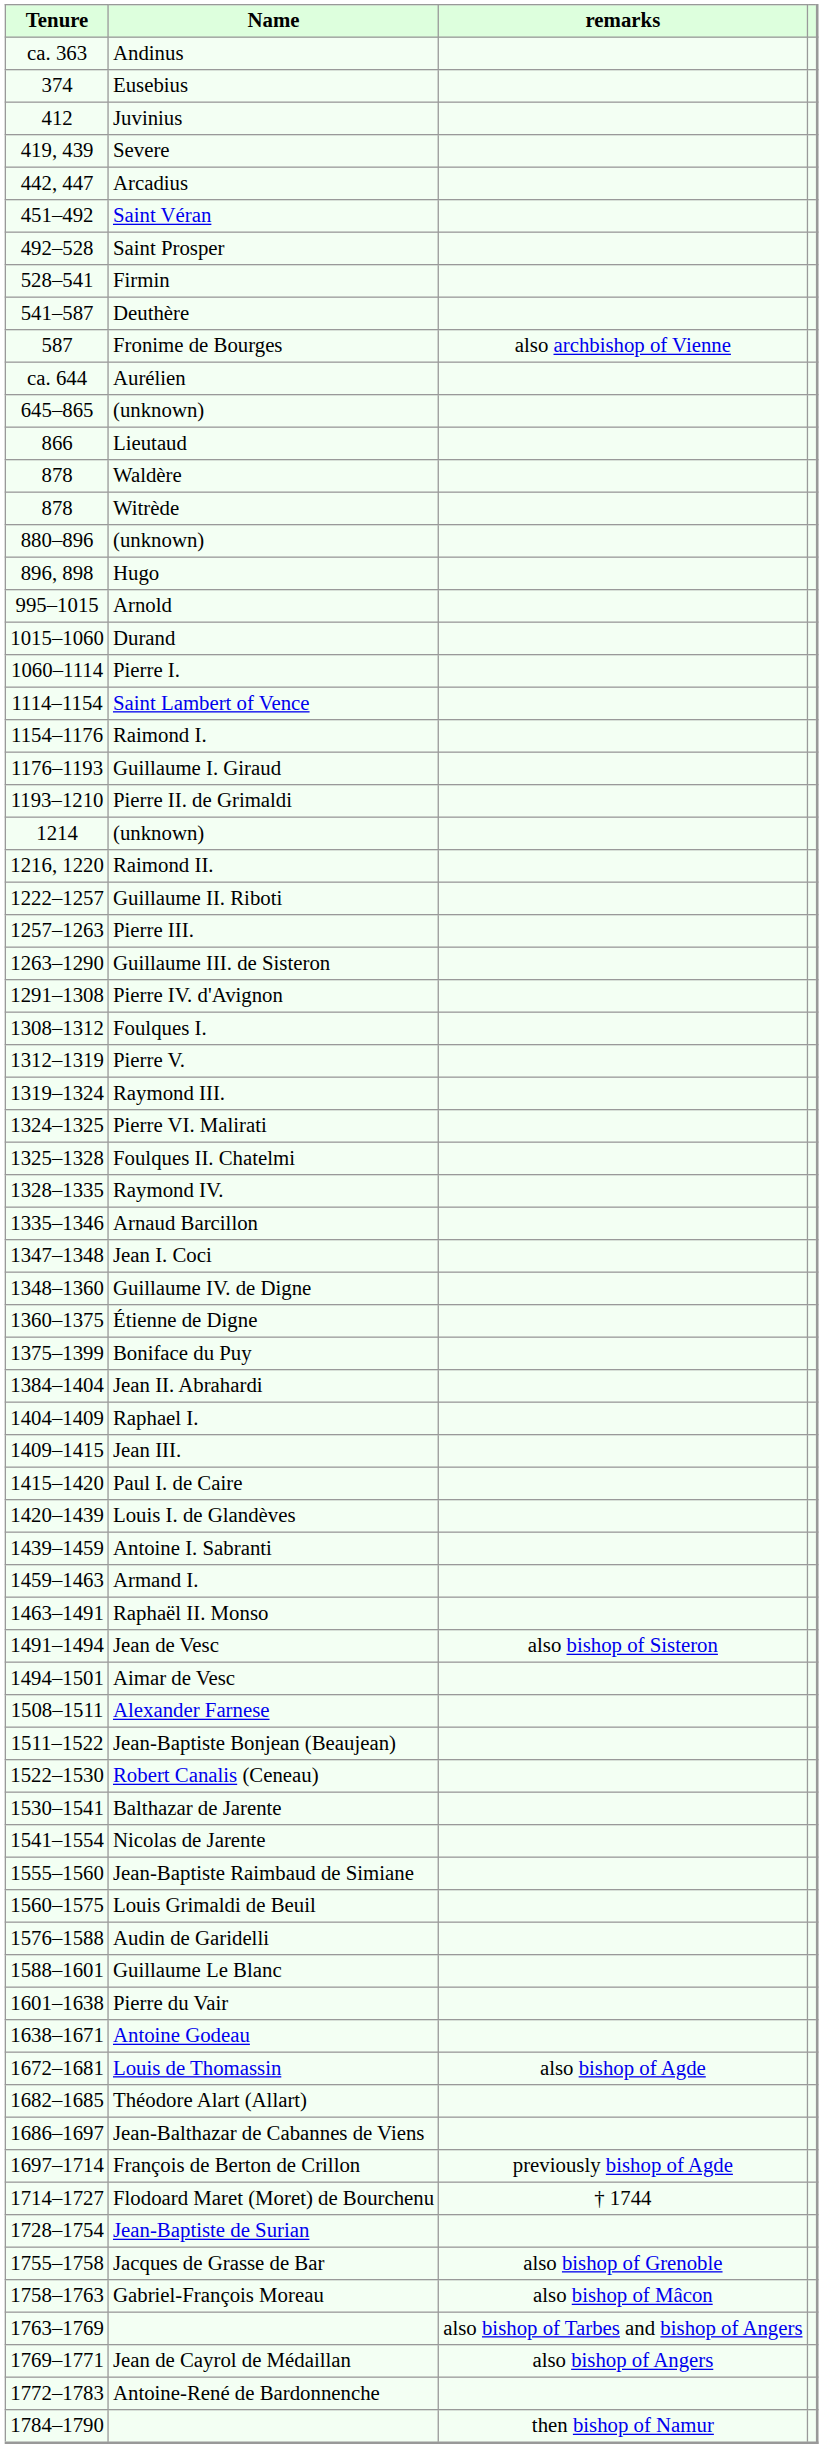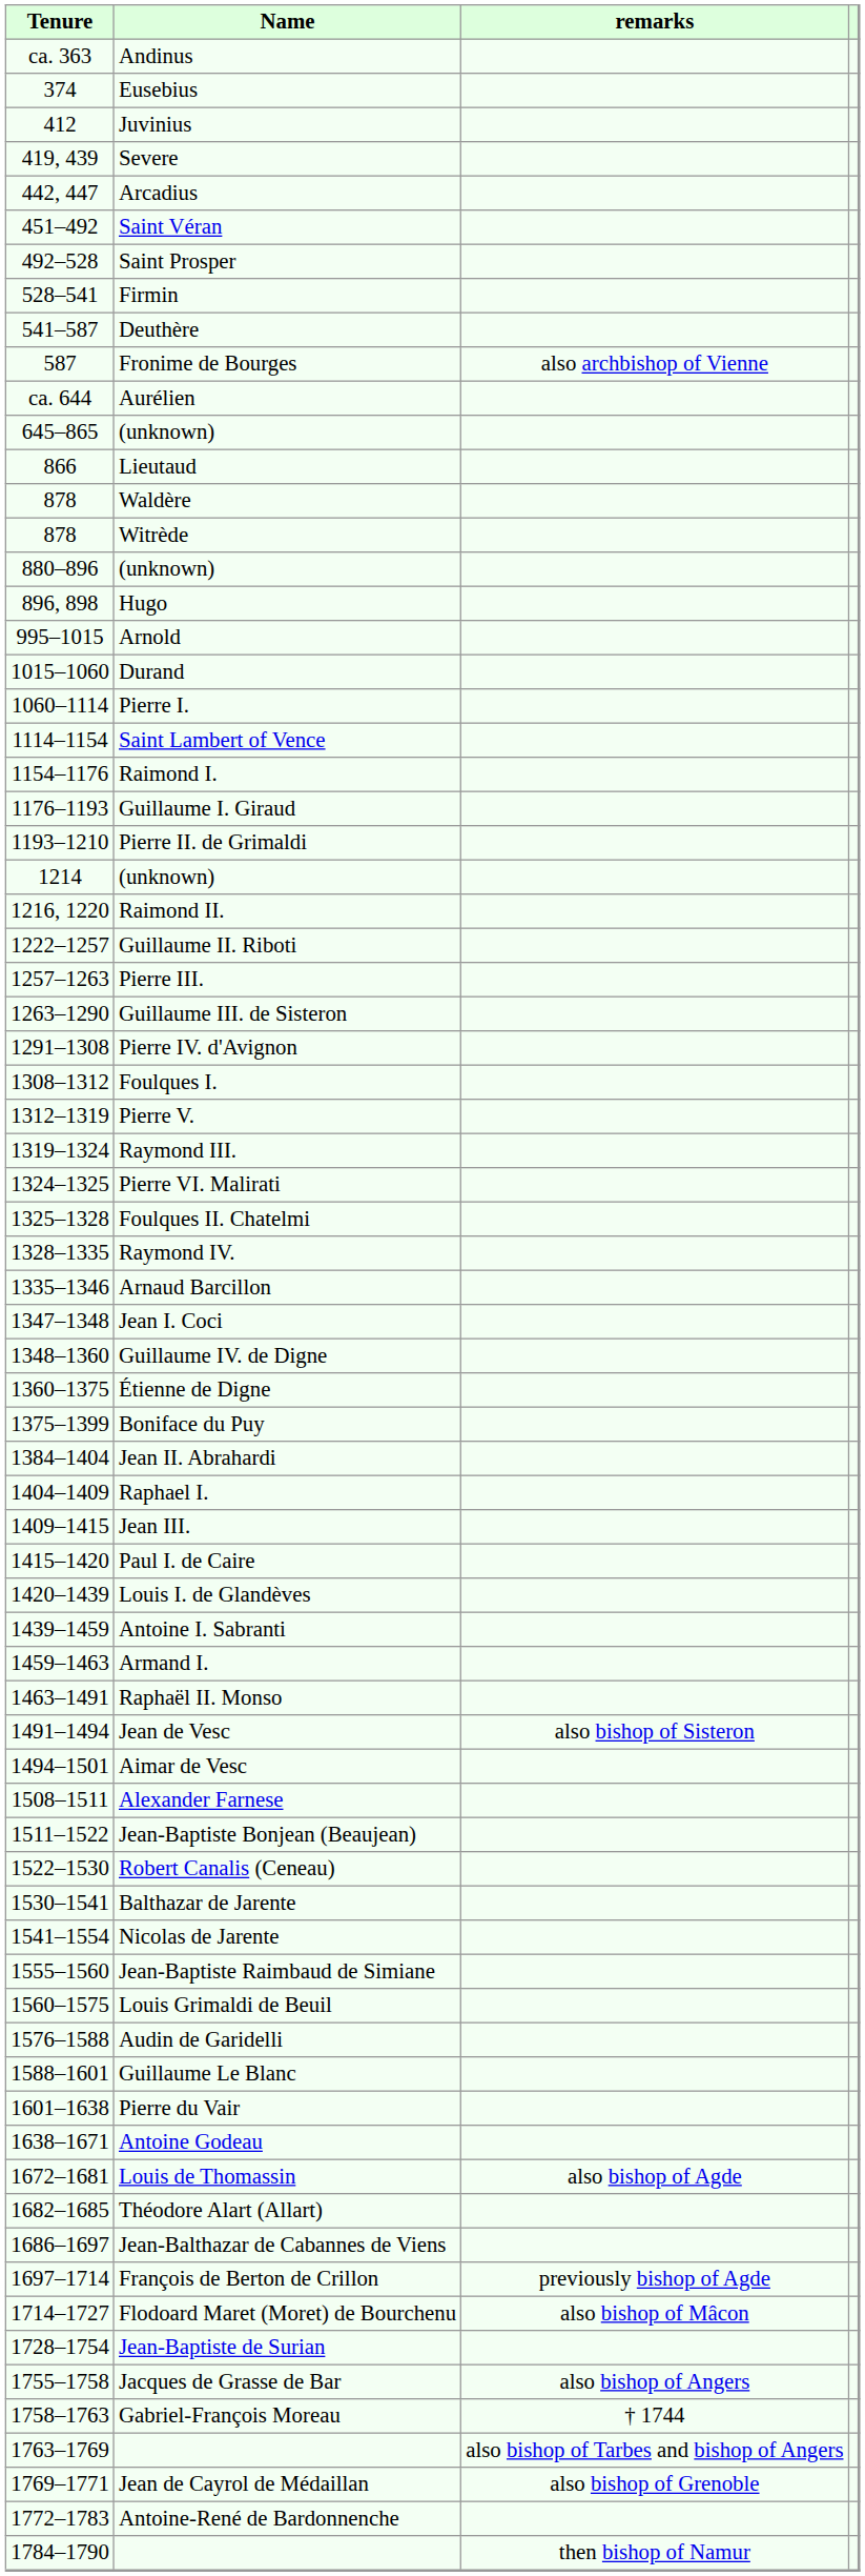Flodoard Maret (Moret) de Bourchenu | remarks: † 1744 -> also bishop of Mâcon
Jacques de Grasse de Bar | remarks: also bishop of Grenoble -> also bishop of Angers
Gabriel-François Moreau | remarks: also bishop of Mâcon -> † 1744
Jean de Cayrol de Médaillan | remarks: also bishop of Angers -> also bishop of Grenoble
